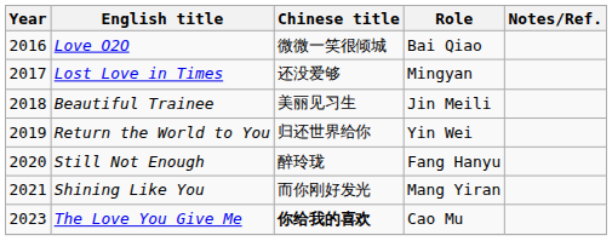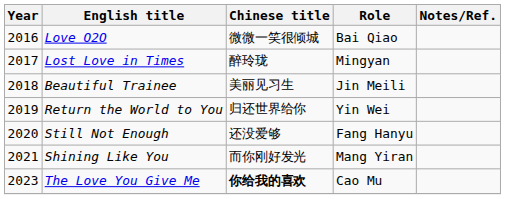Lost Love in Times | Chinese title: 还没爱够 -> 醉玲珑
Still Not Enough | Chinese title: 醉玲珑 -> 还没爱够
